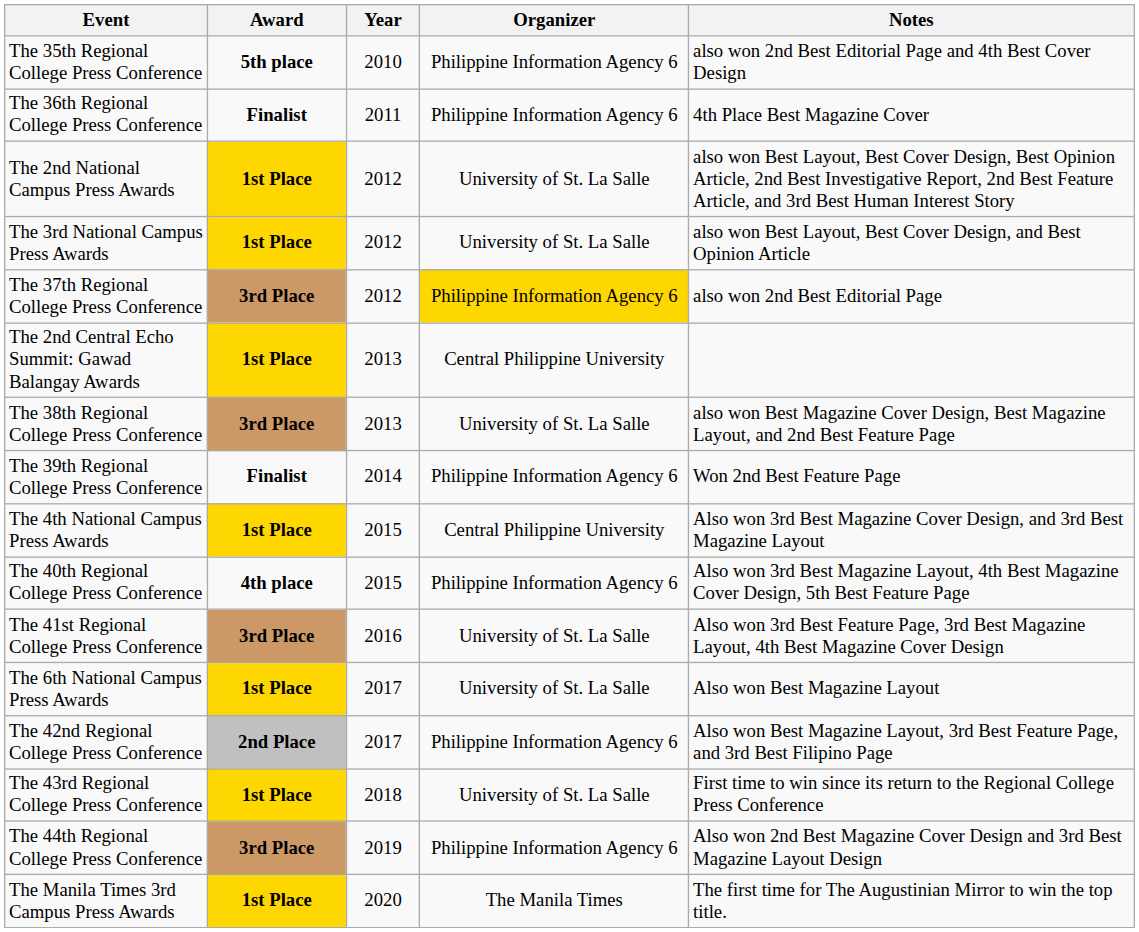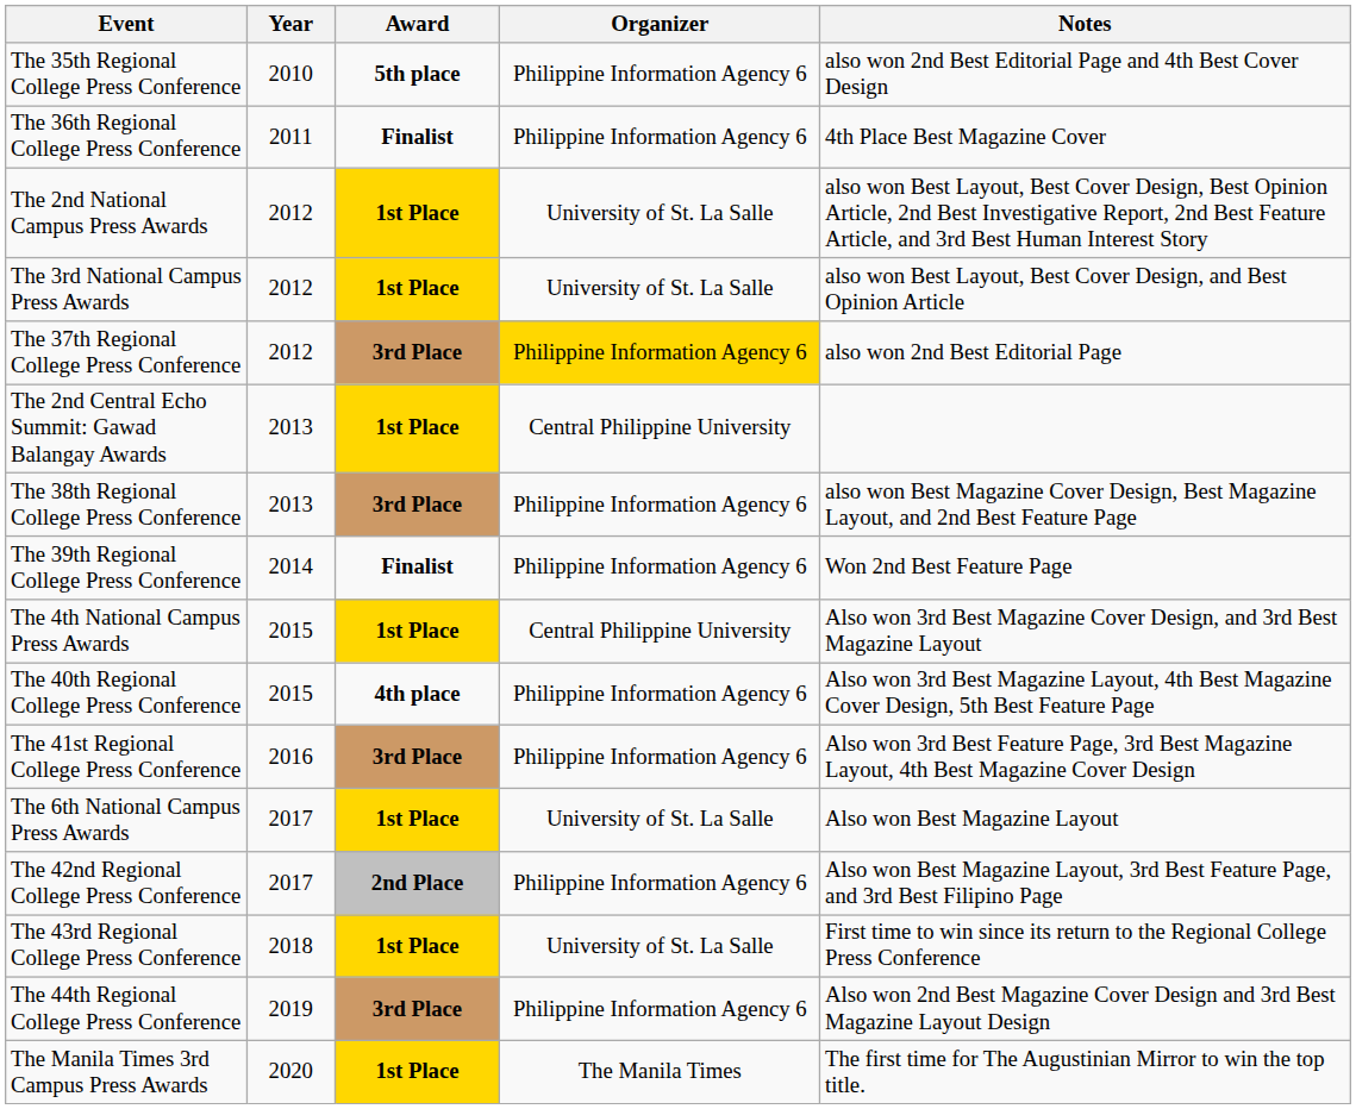columns swapped: Year <-> Award
The 38th Regional College Press Conference | Organizer: University of St. La Salle -> Philippine Information Agency 6
The 41st Regional College Press Conference | Organizer: University of St. La Salle -> Philippine Information Agency 6
